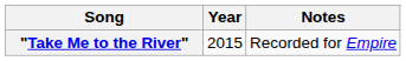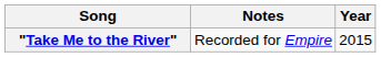columns swapped: Year <-> Notes
